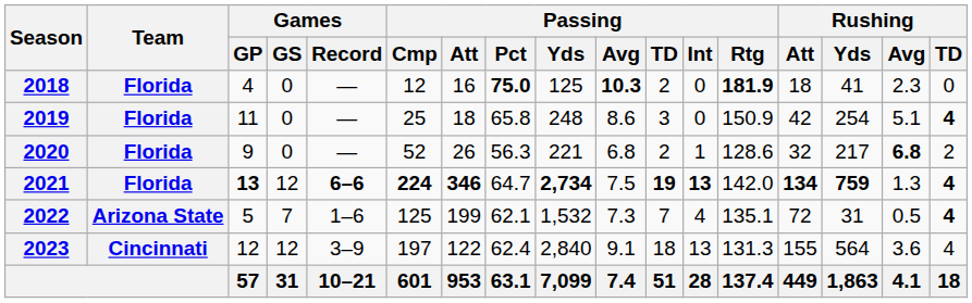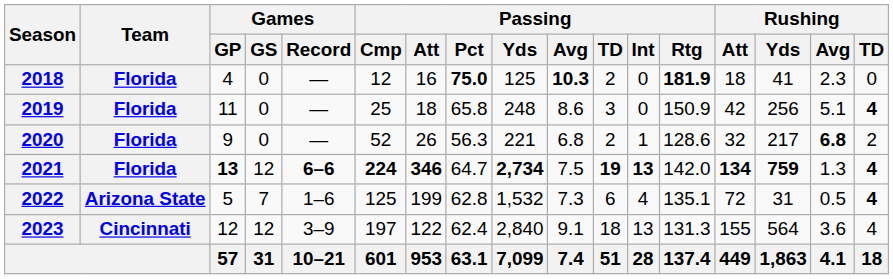2019 | Rushing / Yds: 254 -> 256
2022 | Passing / Pct: 62.1 -> 62.8
2022 | Passing / TD: 7 -> 6
